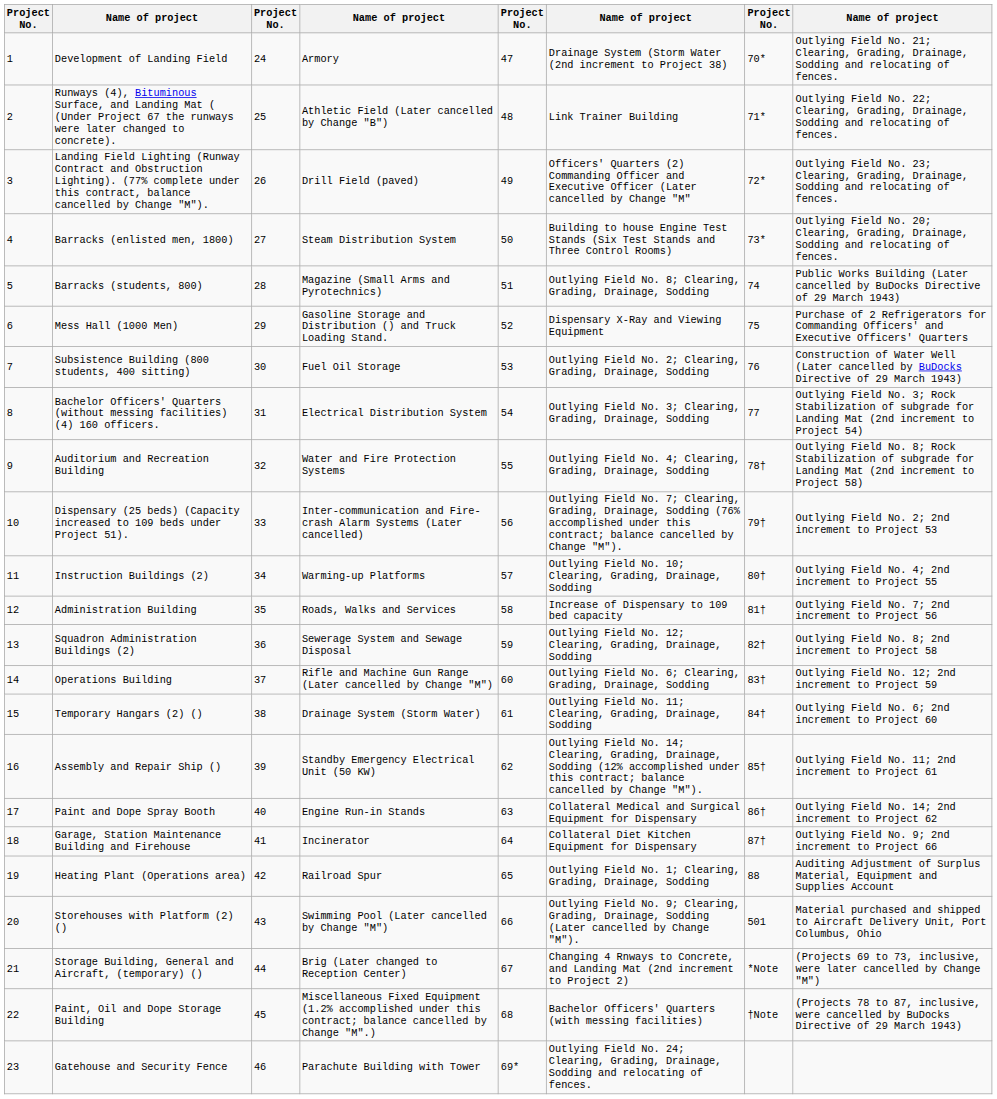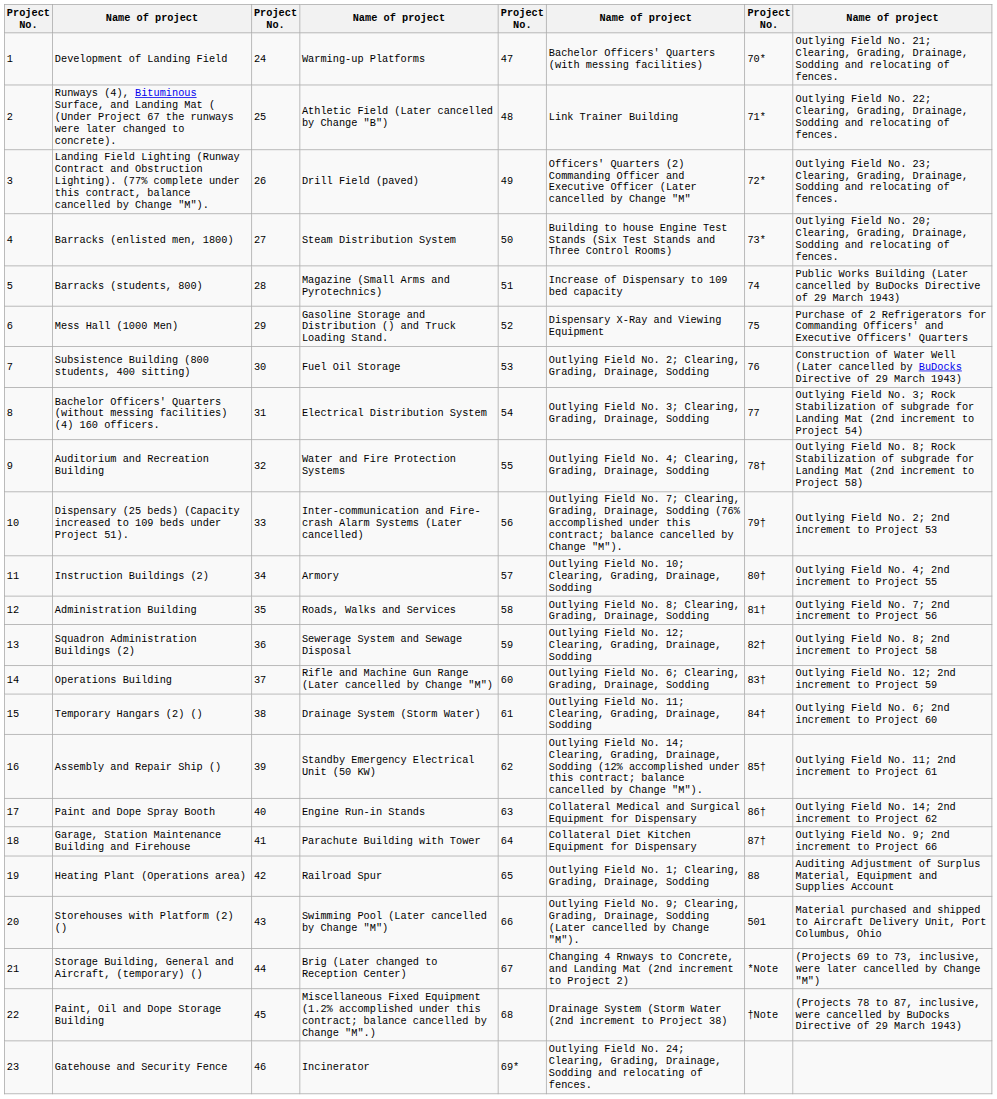Development of Landing Field | column 4: Armory -> Warming-up Platforms
Development of Landing Field | column 6: Drainage System (Storm Water (2nd increment to Project 38) -> Bachelor Officers' Quarters (with messing facilities)
Barracks (students, 800) | column 6: Outlying Field No. 8; Clearing, Grading, Drainage, Sodding -> Increase of Dispensary to 109 bed capacity
Instruction Buildings (2) | column 4: Warming-up Platforms -> Armory
Administration Building | column 6: Increase of Dispensary to 109 bed capacity -> Outlying Field No. 8; Clearing, Grading, Drainage, Sodding
Garage, Station Maintenance Building and Firehouse | column 4: Incinerator -> Parachute Building with Tower
Paint, Oil and Dope Storage Building | column 6: Bachelor Officers' Quarters (with messing facilities) -> Drainage System (Storm Water (2nd increment to Project 38)
Gatehouse and Security Fence | column 4: Parachute Building with Tower -> Incinerator
